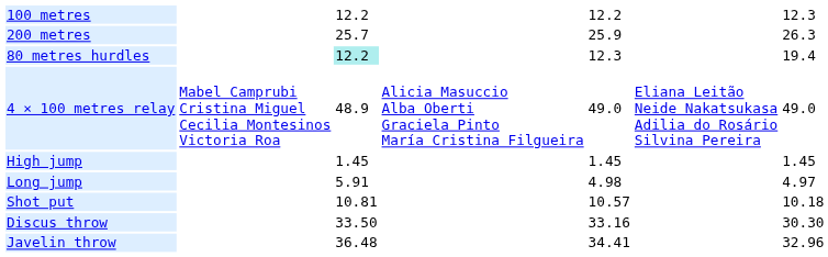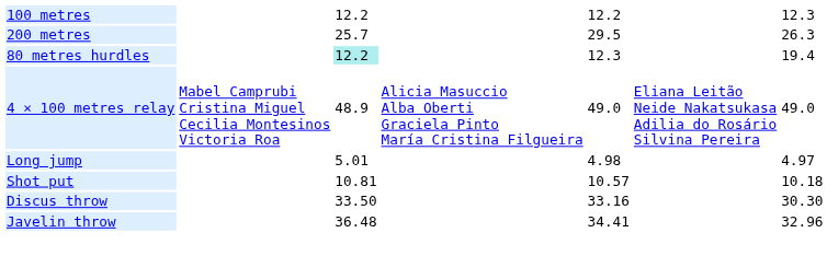200 metres | column 5: 25.9 -> 29.5
- row: High jump | 1.45 | 1.45 | 1.45
Long jump | column 3: 5.91 -> 5.01
